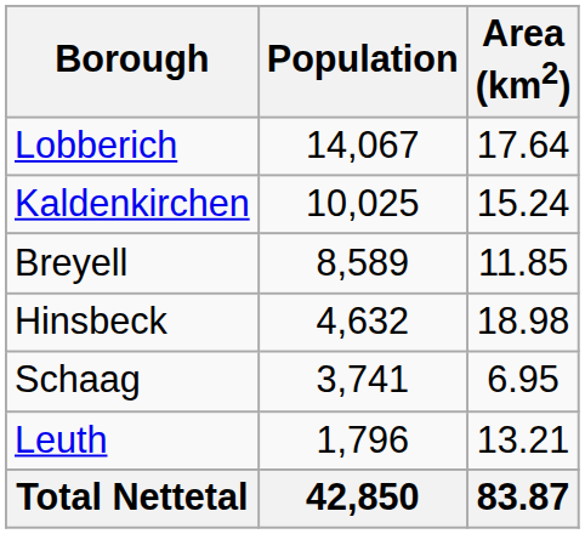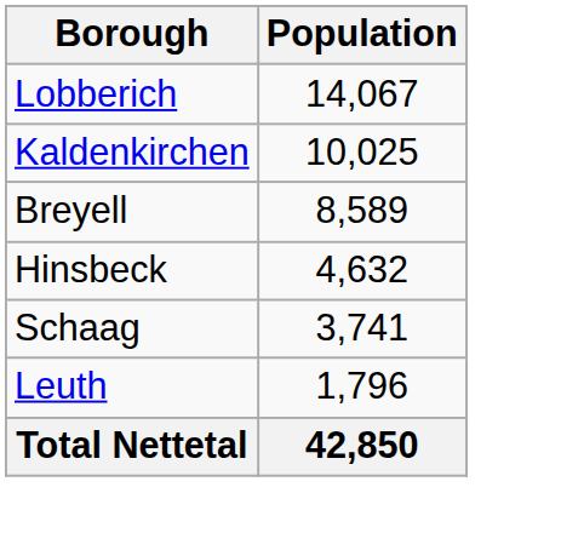- column: Area (km2) | 17.64 | 15.24 | 11.85 | 18.98 | 6.95 | 13.21 | 83.87
